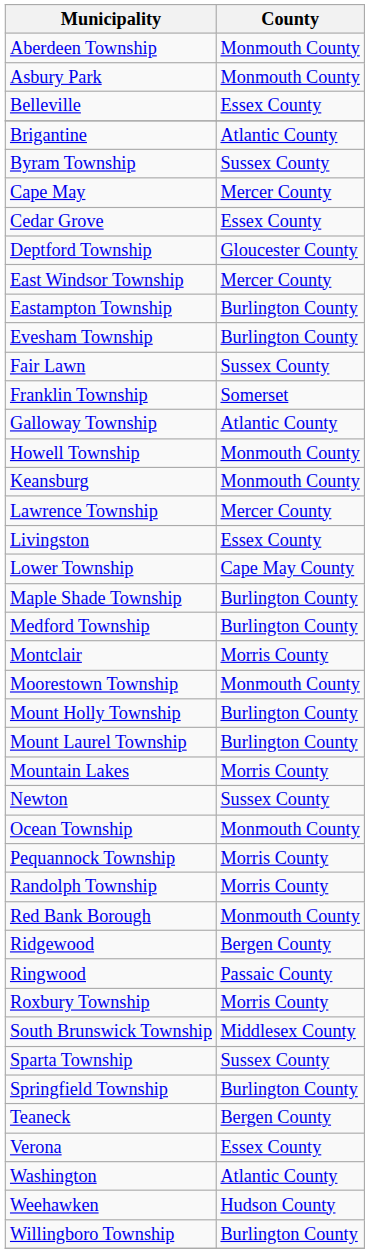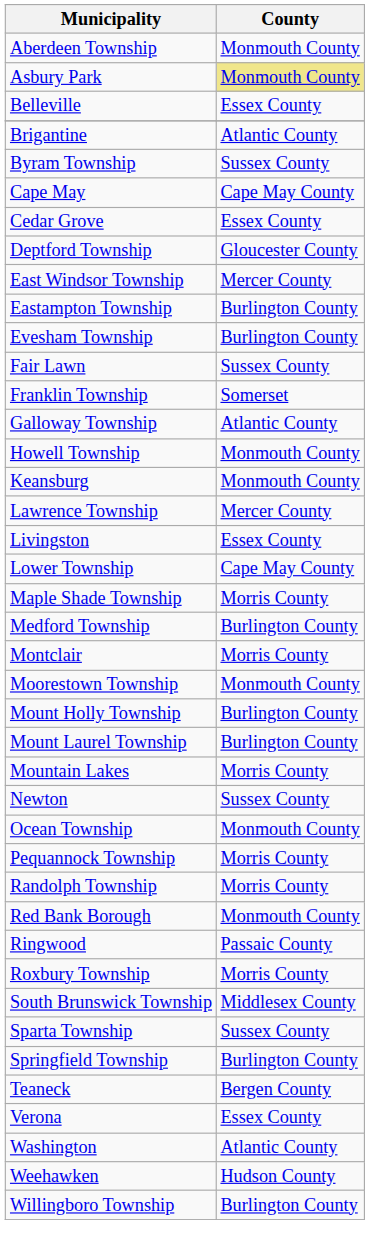Asbury Park | County: no background -> khaki background
Cape May | County: Mercer County -> Cape May County
Maple Shade Township | County: Burlington County -> Morris County
- row: Ridgewood | Bergen County
